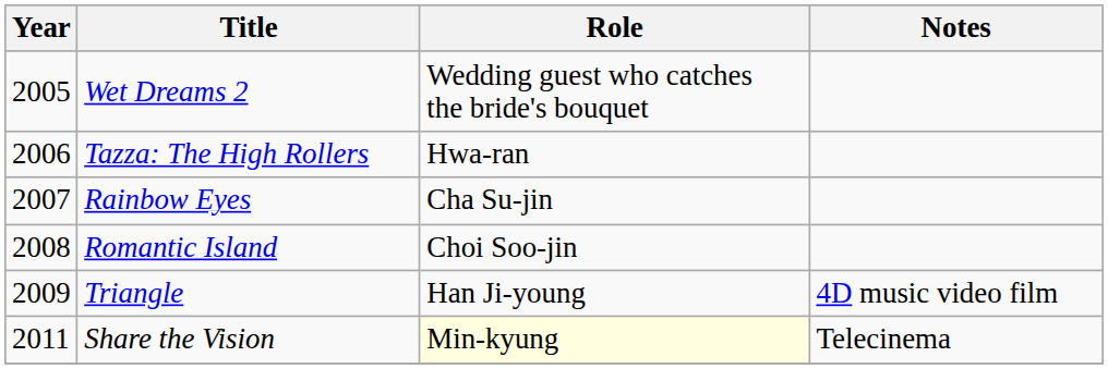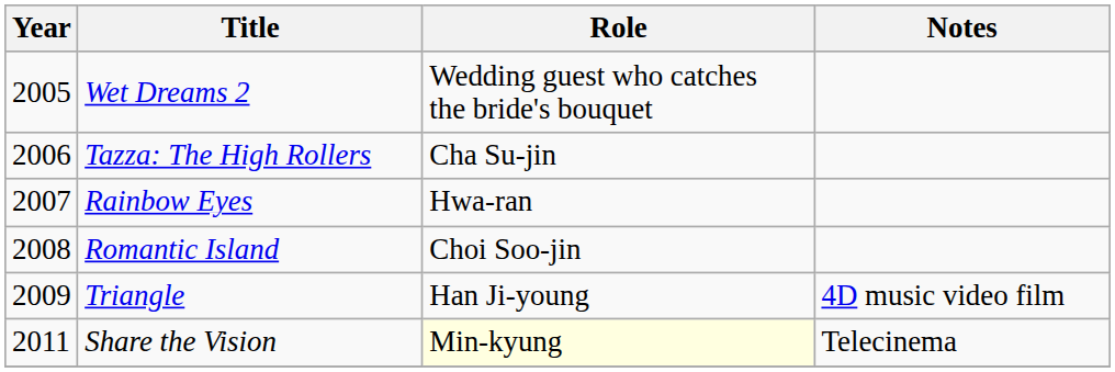Tazza: The High Rollers | Role: Hwa-ran -> Cha Su-jin
Rainbow Eyes | Role: Cha Su-jin -> Hwa-ran
